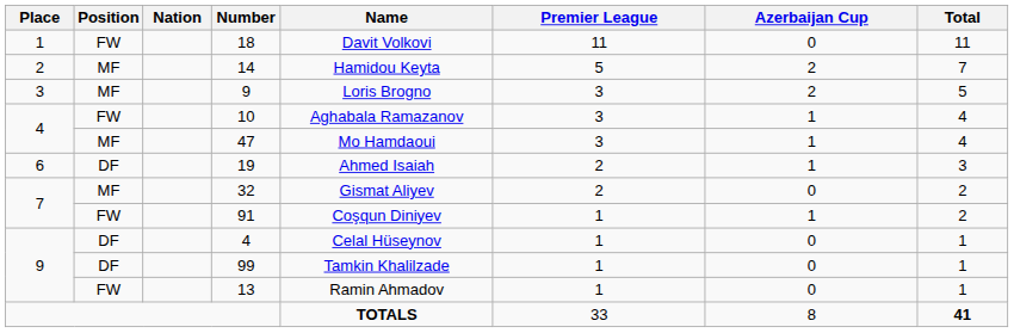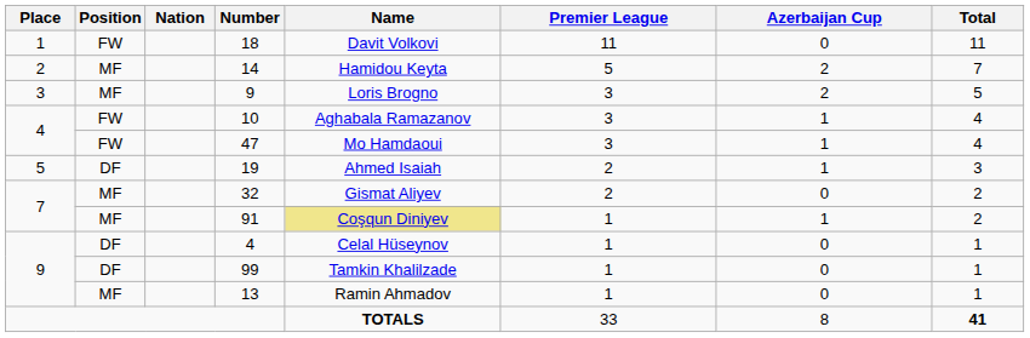47 | Position: MF -> FW
19 | Place: 6 -> 5
91 | Position: FW -> MF
91 | Name: no background -> khaki background
13 | Position: FW -> MF
